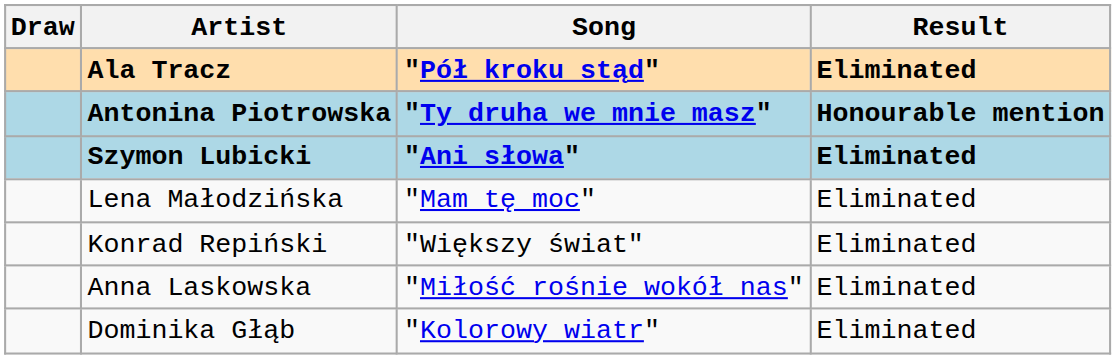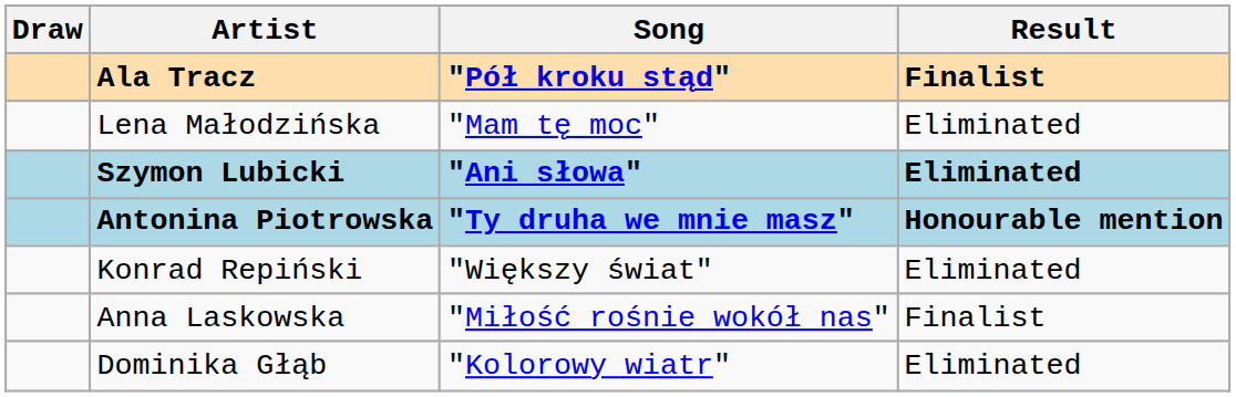Ala Tracz | Result: Eliminated -> Finalist
rows swapped: Lena Małodzińska <-> Antonina Piotrowska
Anna Laskowska | Result: Eliminated -> Finalist
